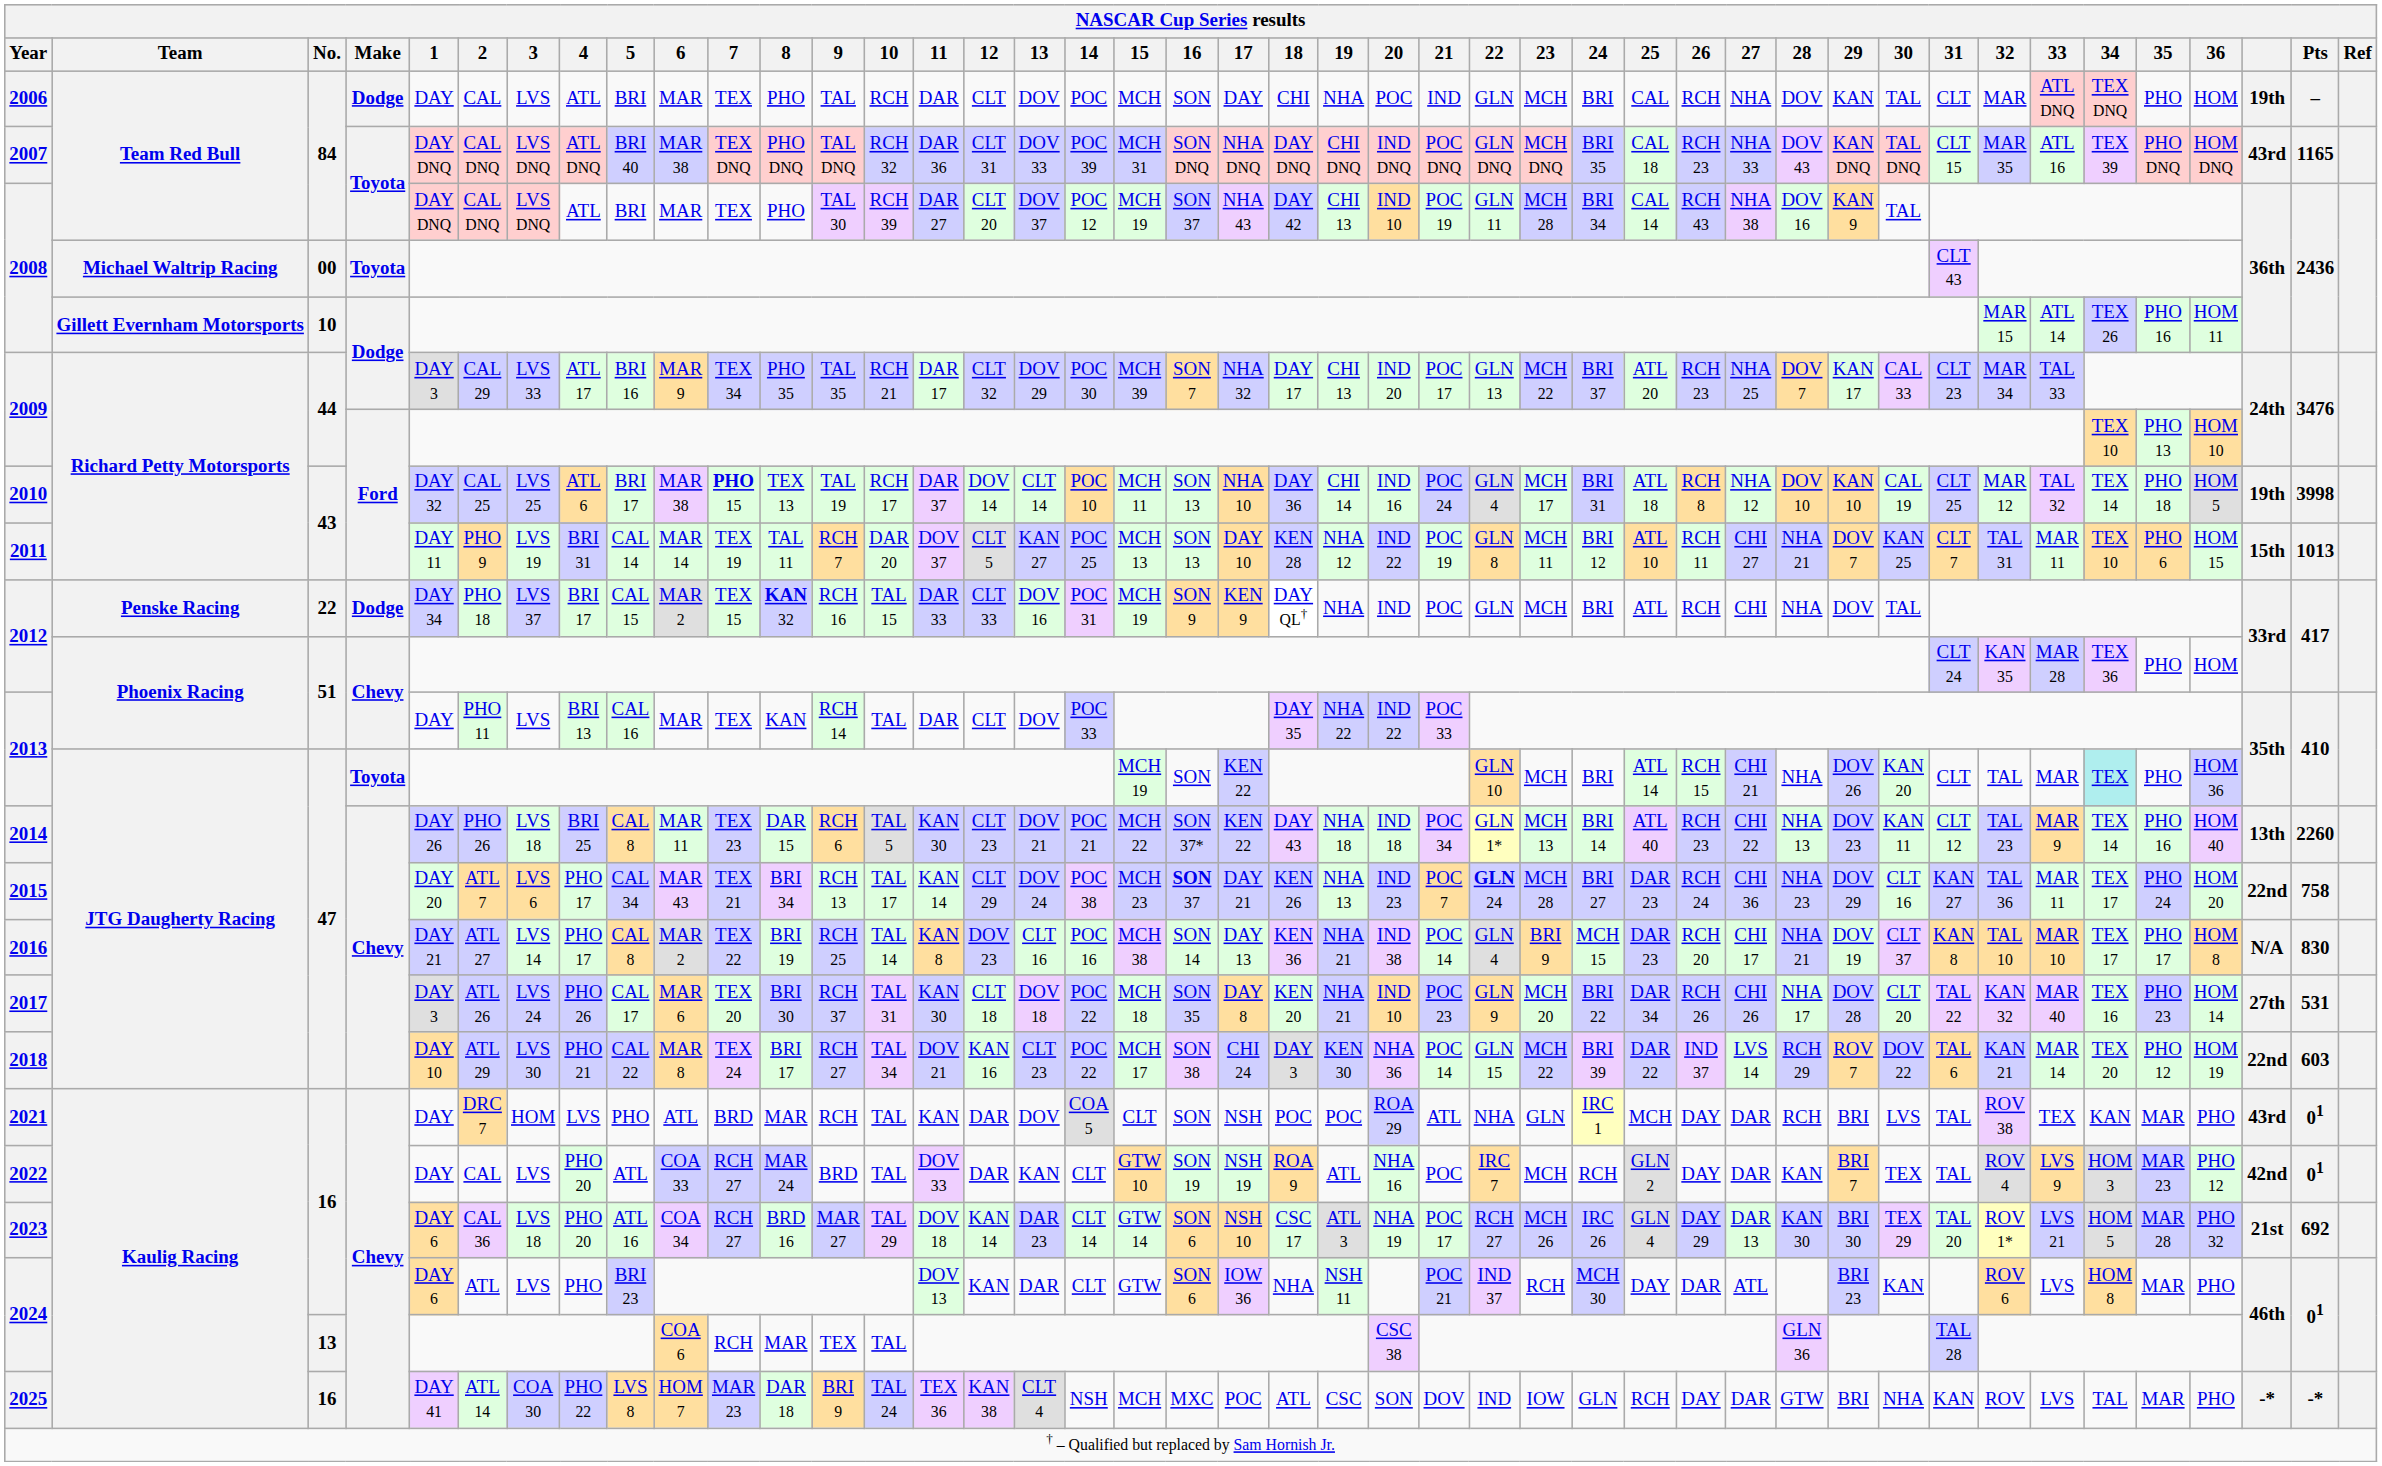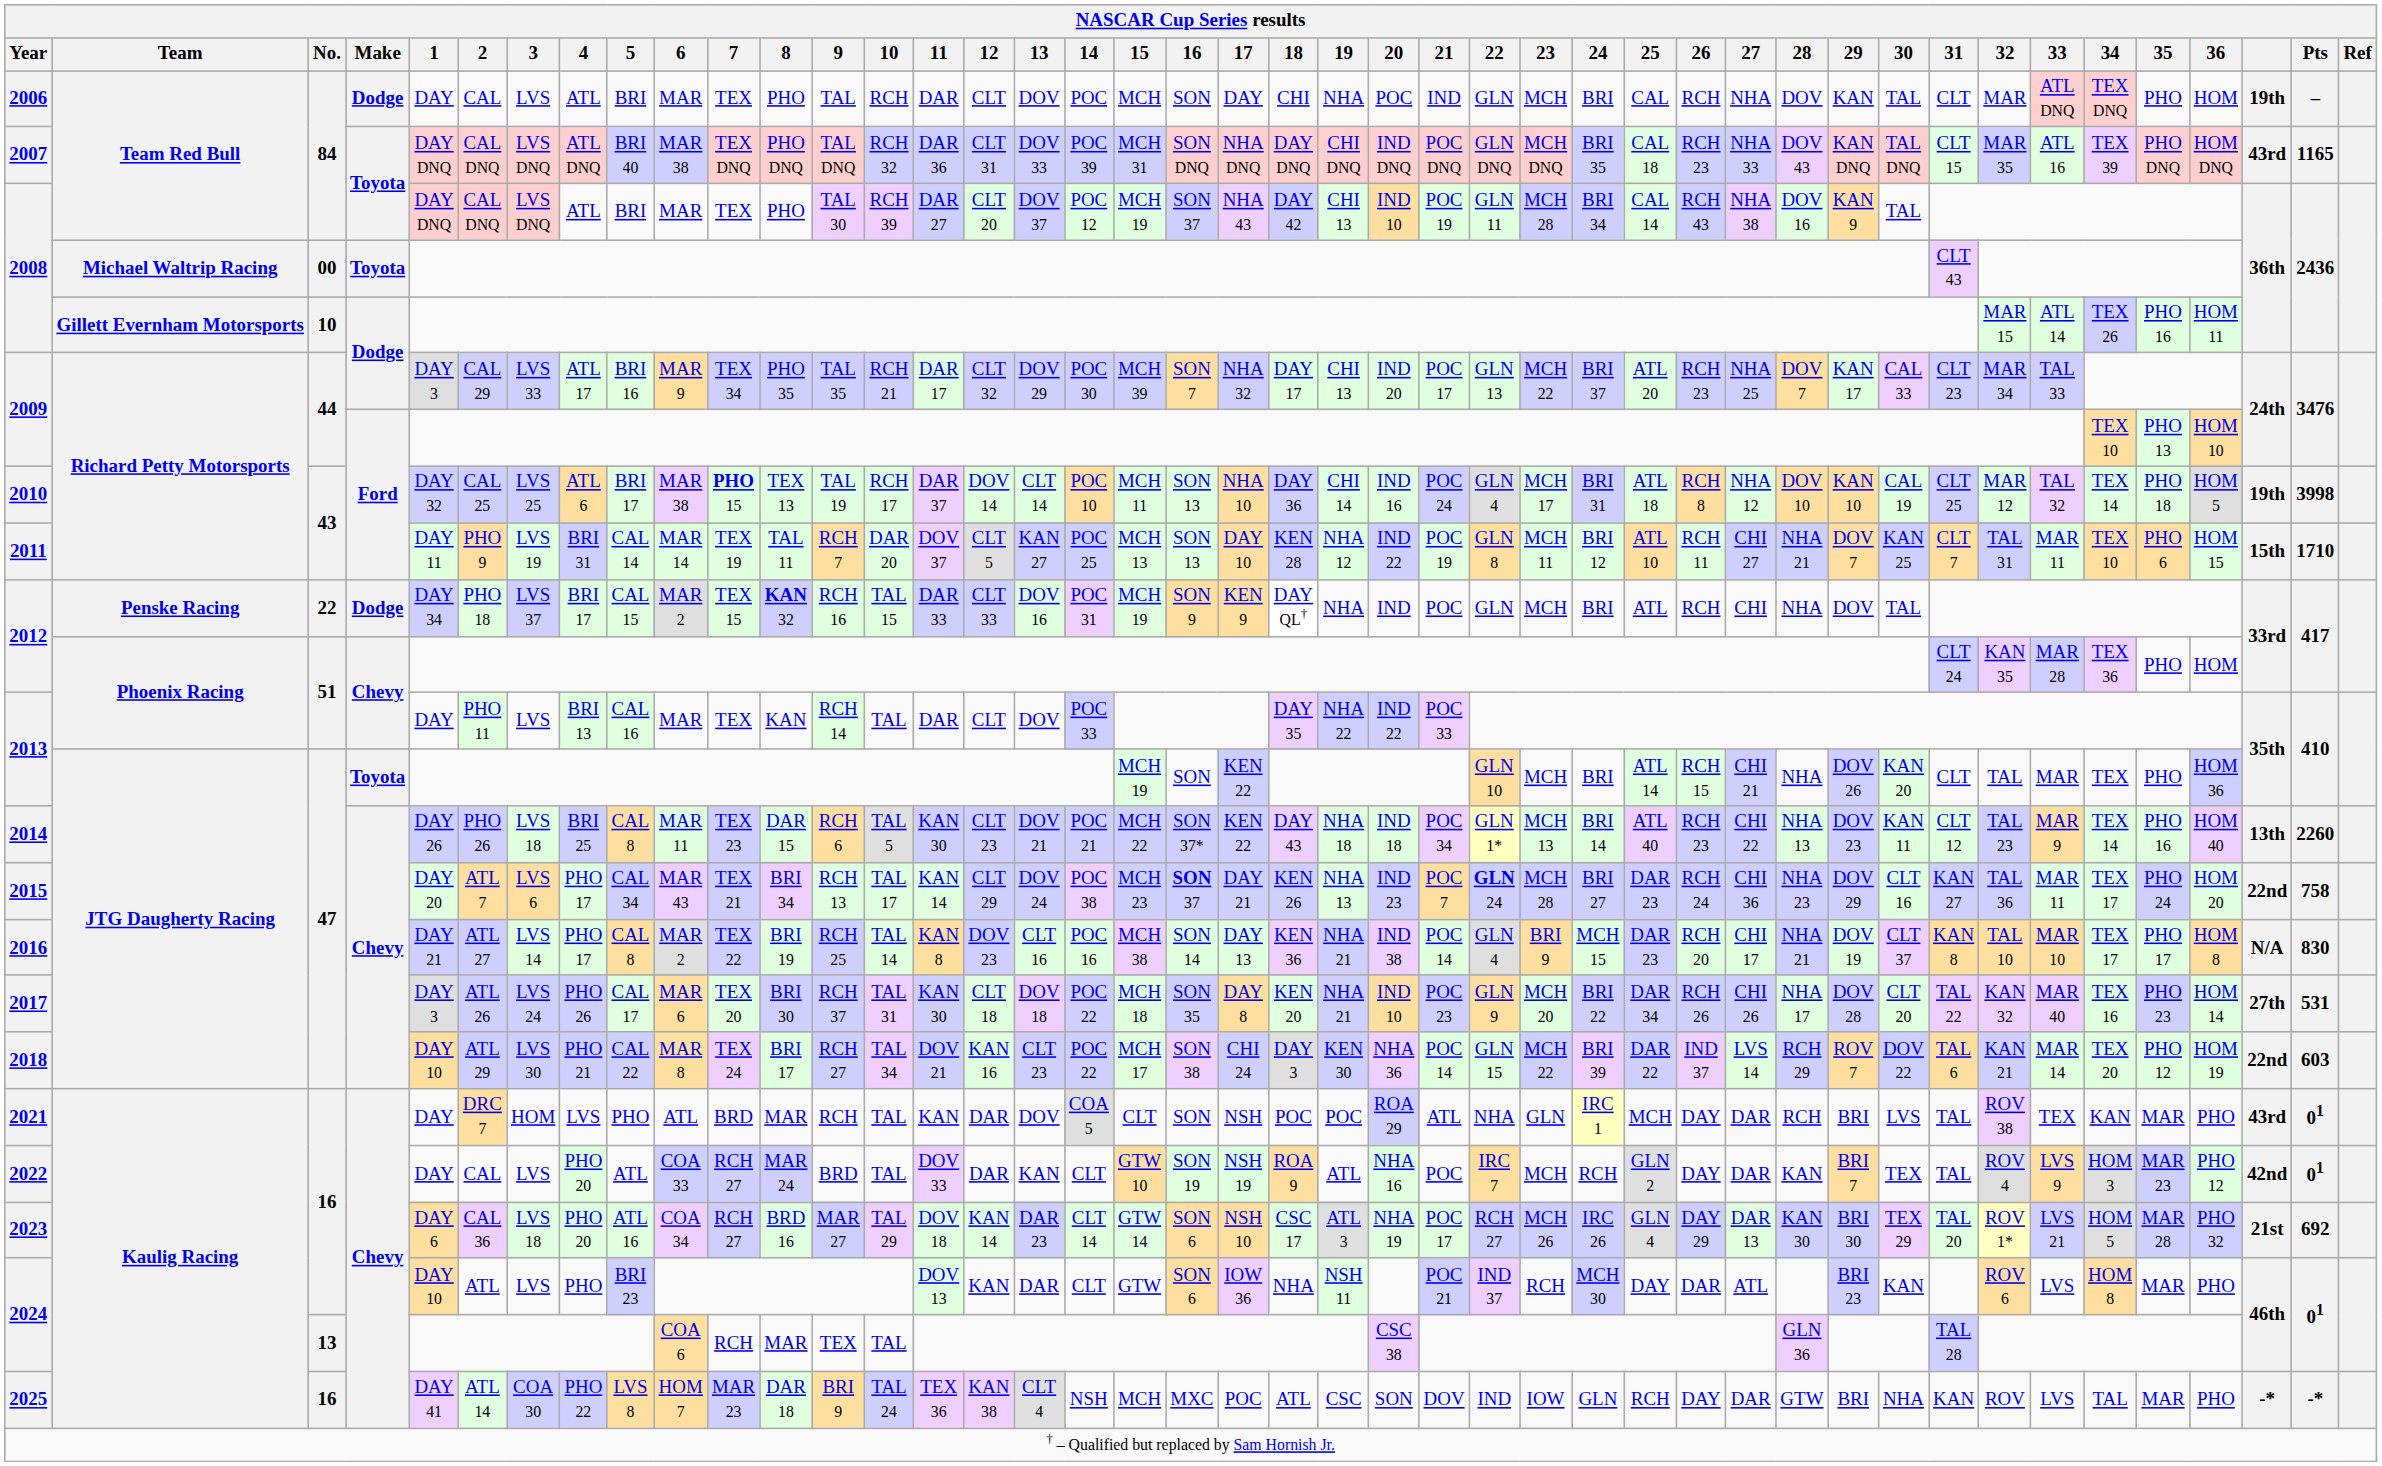2011 | Pts: 1013 -> 1710
2013 / 47 | 34: paleturquoise background -> no background
2024 / 16 | 1: DAY 6 -> DAY 10
